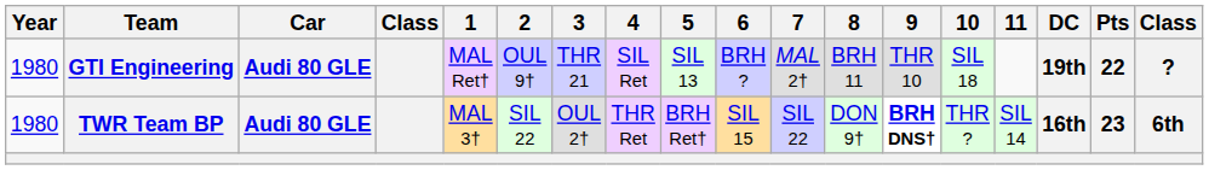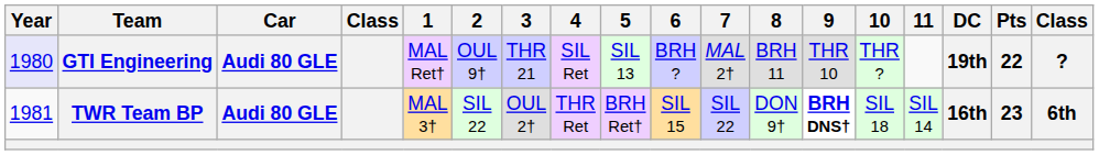GTI Engineering | Year: no background -> lavender background
GTI Engineering | 10: SIL 18 -> THR ?
TWR Team BP | Year: 1980 -> 1981
TWR Team BP | 10: THR ? -> SIL 18
